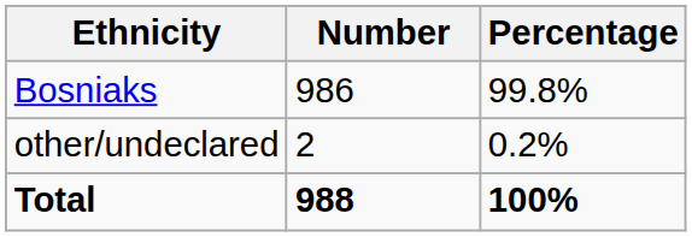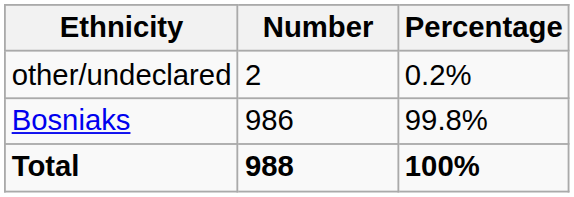rows swapped: Bosniaks <-> other/undeclared
